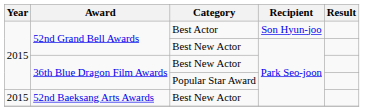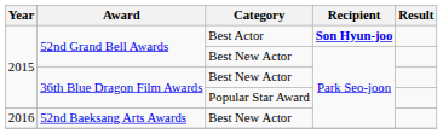52nd Grand Bell Awards / Best Actor | Recipient: normal -> bold
52nd Baeksang Arts Awards | Year: 2015 -> 2016
